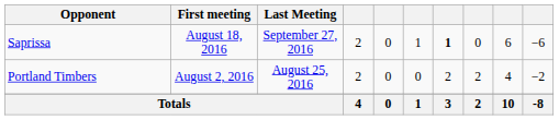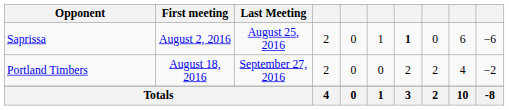Saprissa | First meeting: August 18, 2016 -> August 2, 2016
Saprissa | Last Meeting: September 27, 2016 -> August 25, 2016
Portland Timbers | First meeting: August 2, 2016 -> August 18, 2016
Portland Timbers | Last Meeting: August 25, 2016 -> September 27, 2016
